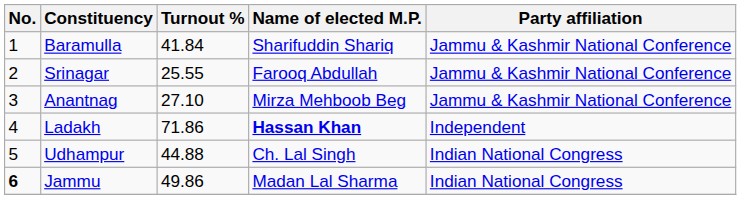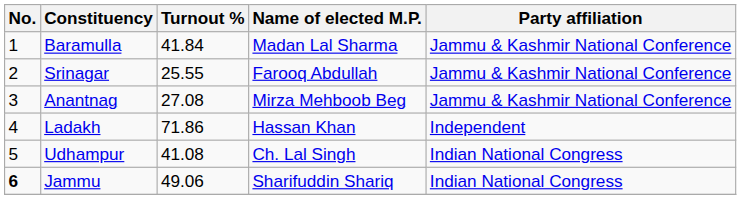Baramulla | Name of elected M.P.: Sharifuddin Shariq -> Madan Lal Sharma
Anantnag | Turnout %: 27.10 -> 27.08
Ladakh | Name of elected M.P.: bold -> normal
Udhampur | Turnout %: 44.88 -> 41.08
Jammu | Turnout %: 49.86 -> 49.06
Jammu | Name of elected M.P.: Madan Lal Sharma -> Sharifuddin Shariq
